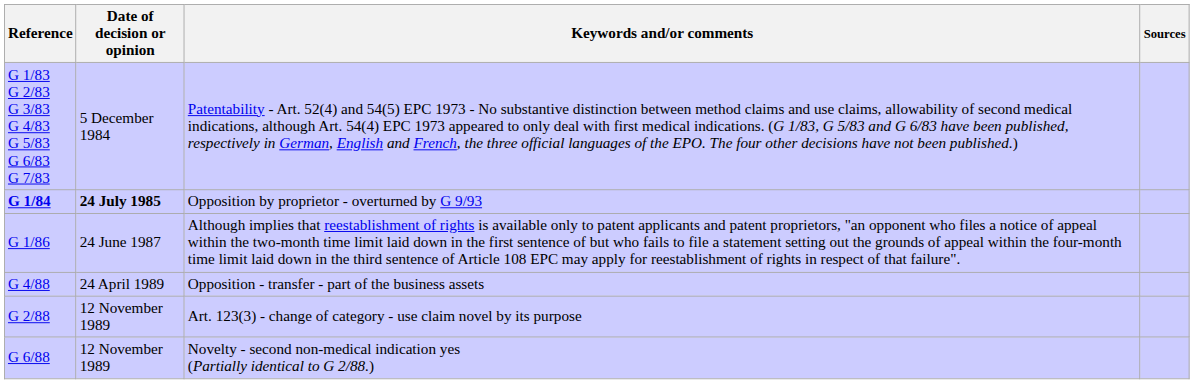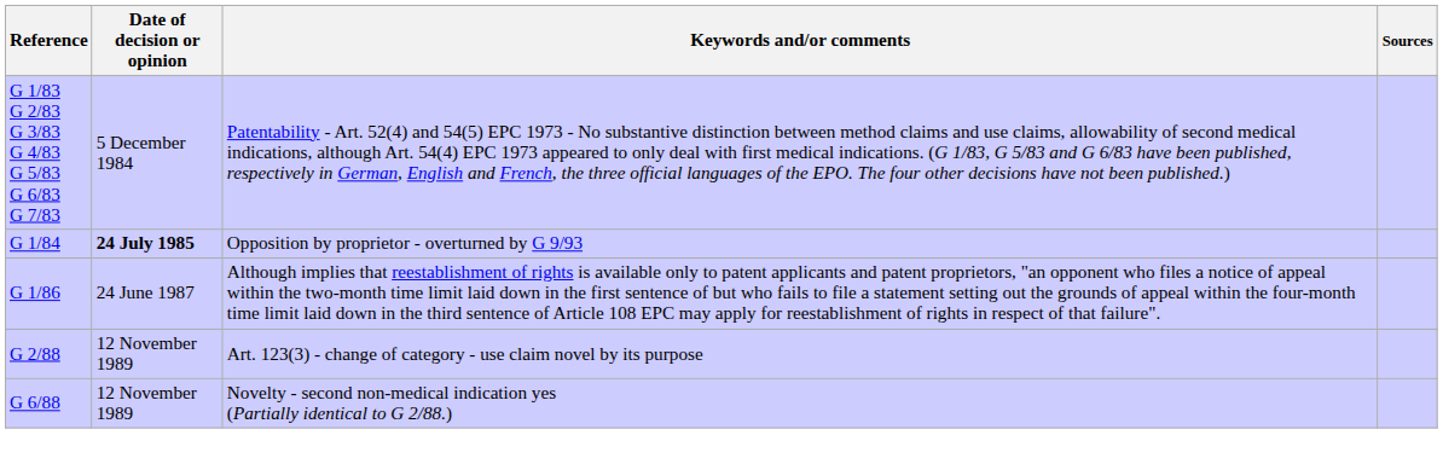Opposition by proprietor - overturned by G 9/93 | Reference: bold -> normal
- row: G 4/88 | 24 April 1989 | Opposition - transfer - part of the business assets
